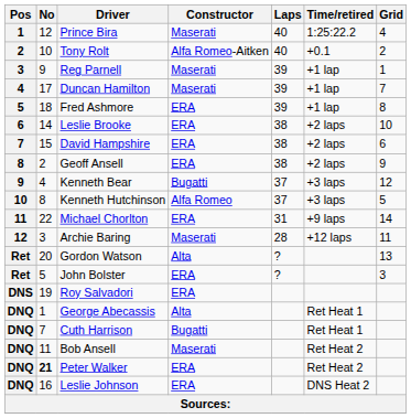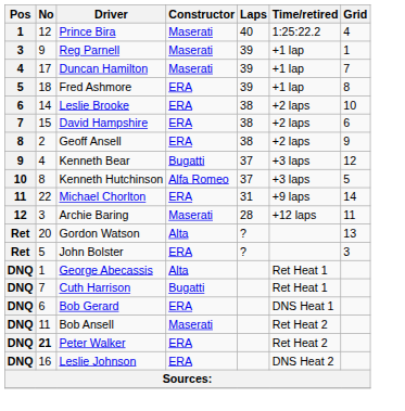- row: 2 | 10 | Tony Rolt | Alfa Romeo-Aitken | 40 | +0.1 | 2
- row: DNS | 19 | Roy Salvadori | ERA
+ row: DNQ | 6 | Bob Gerard | ERA | DNS Heat 1
